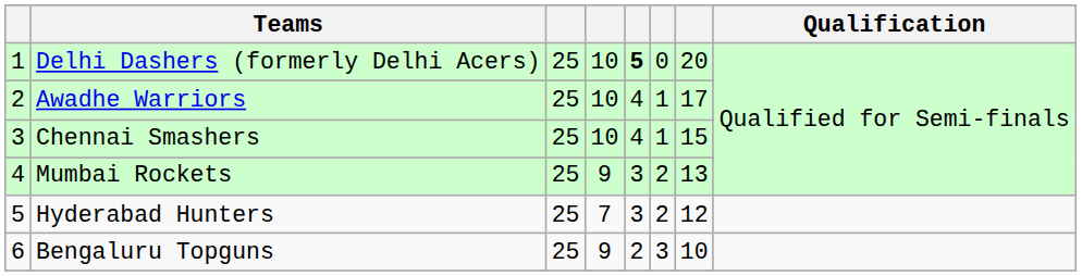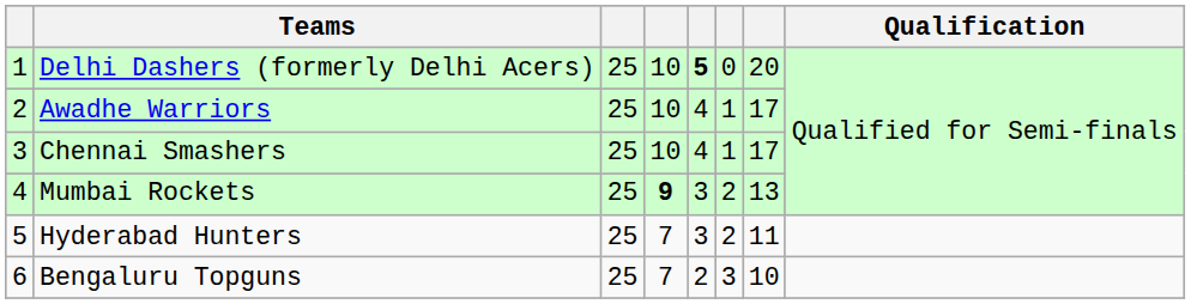Chennai Smashers | column 7: 15 -> 17
Mumbai Rockets | column 4: normal -> bold
Hyderabad Hunters | column 7: 12 -> 11
Bengaluru Topguns | column 4: 9 -> 7
